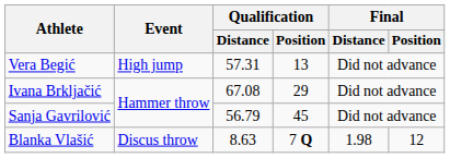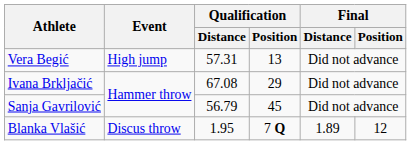Blanka Vlašić | Qualification / Distance: 8.63 -> 1.95
Blanka Vlašić | Final / Distance: 1.98 -> 1.89
